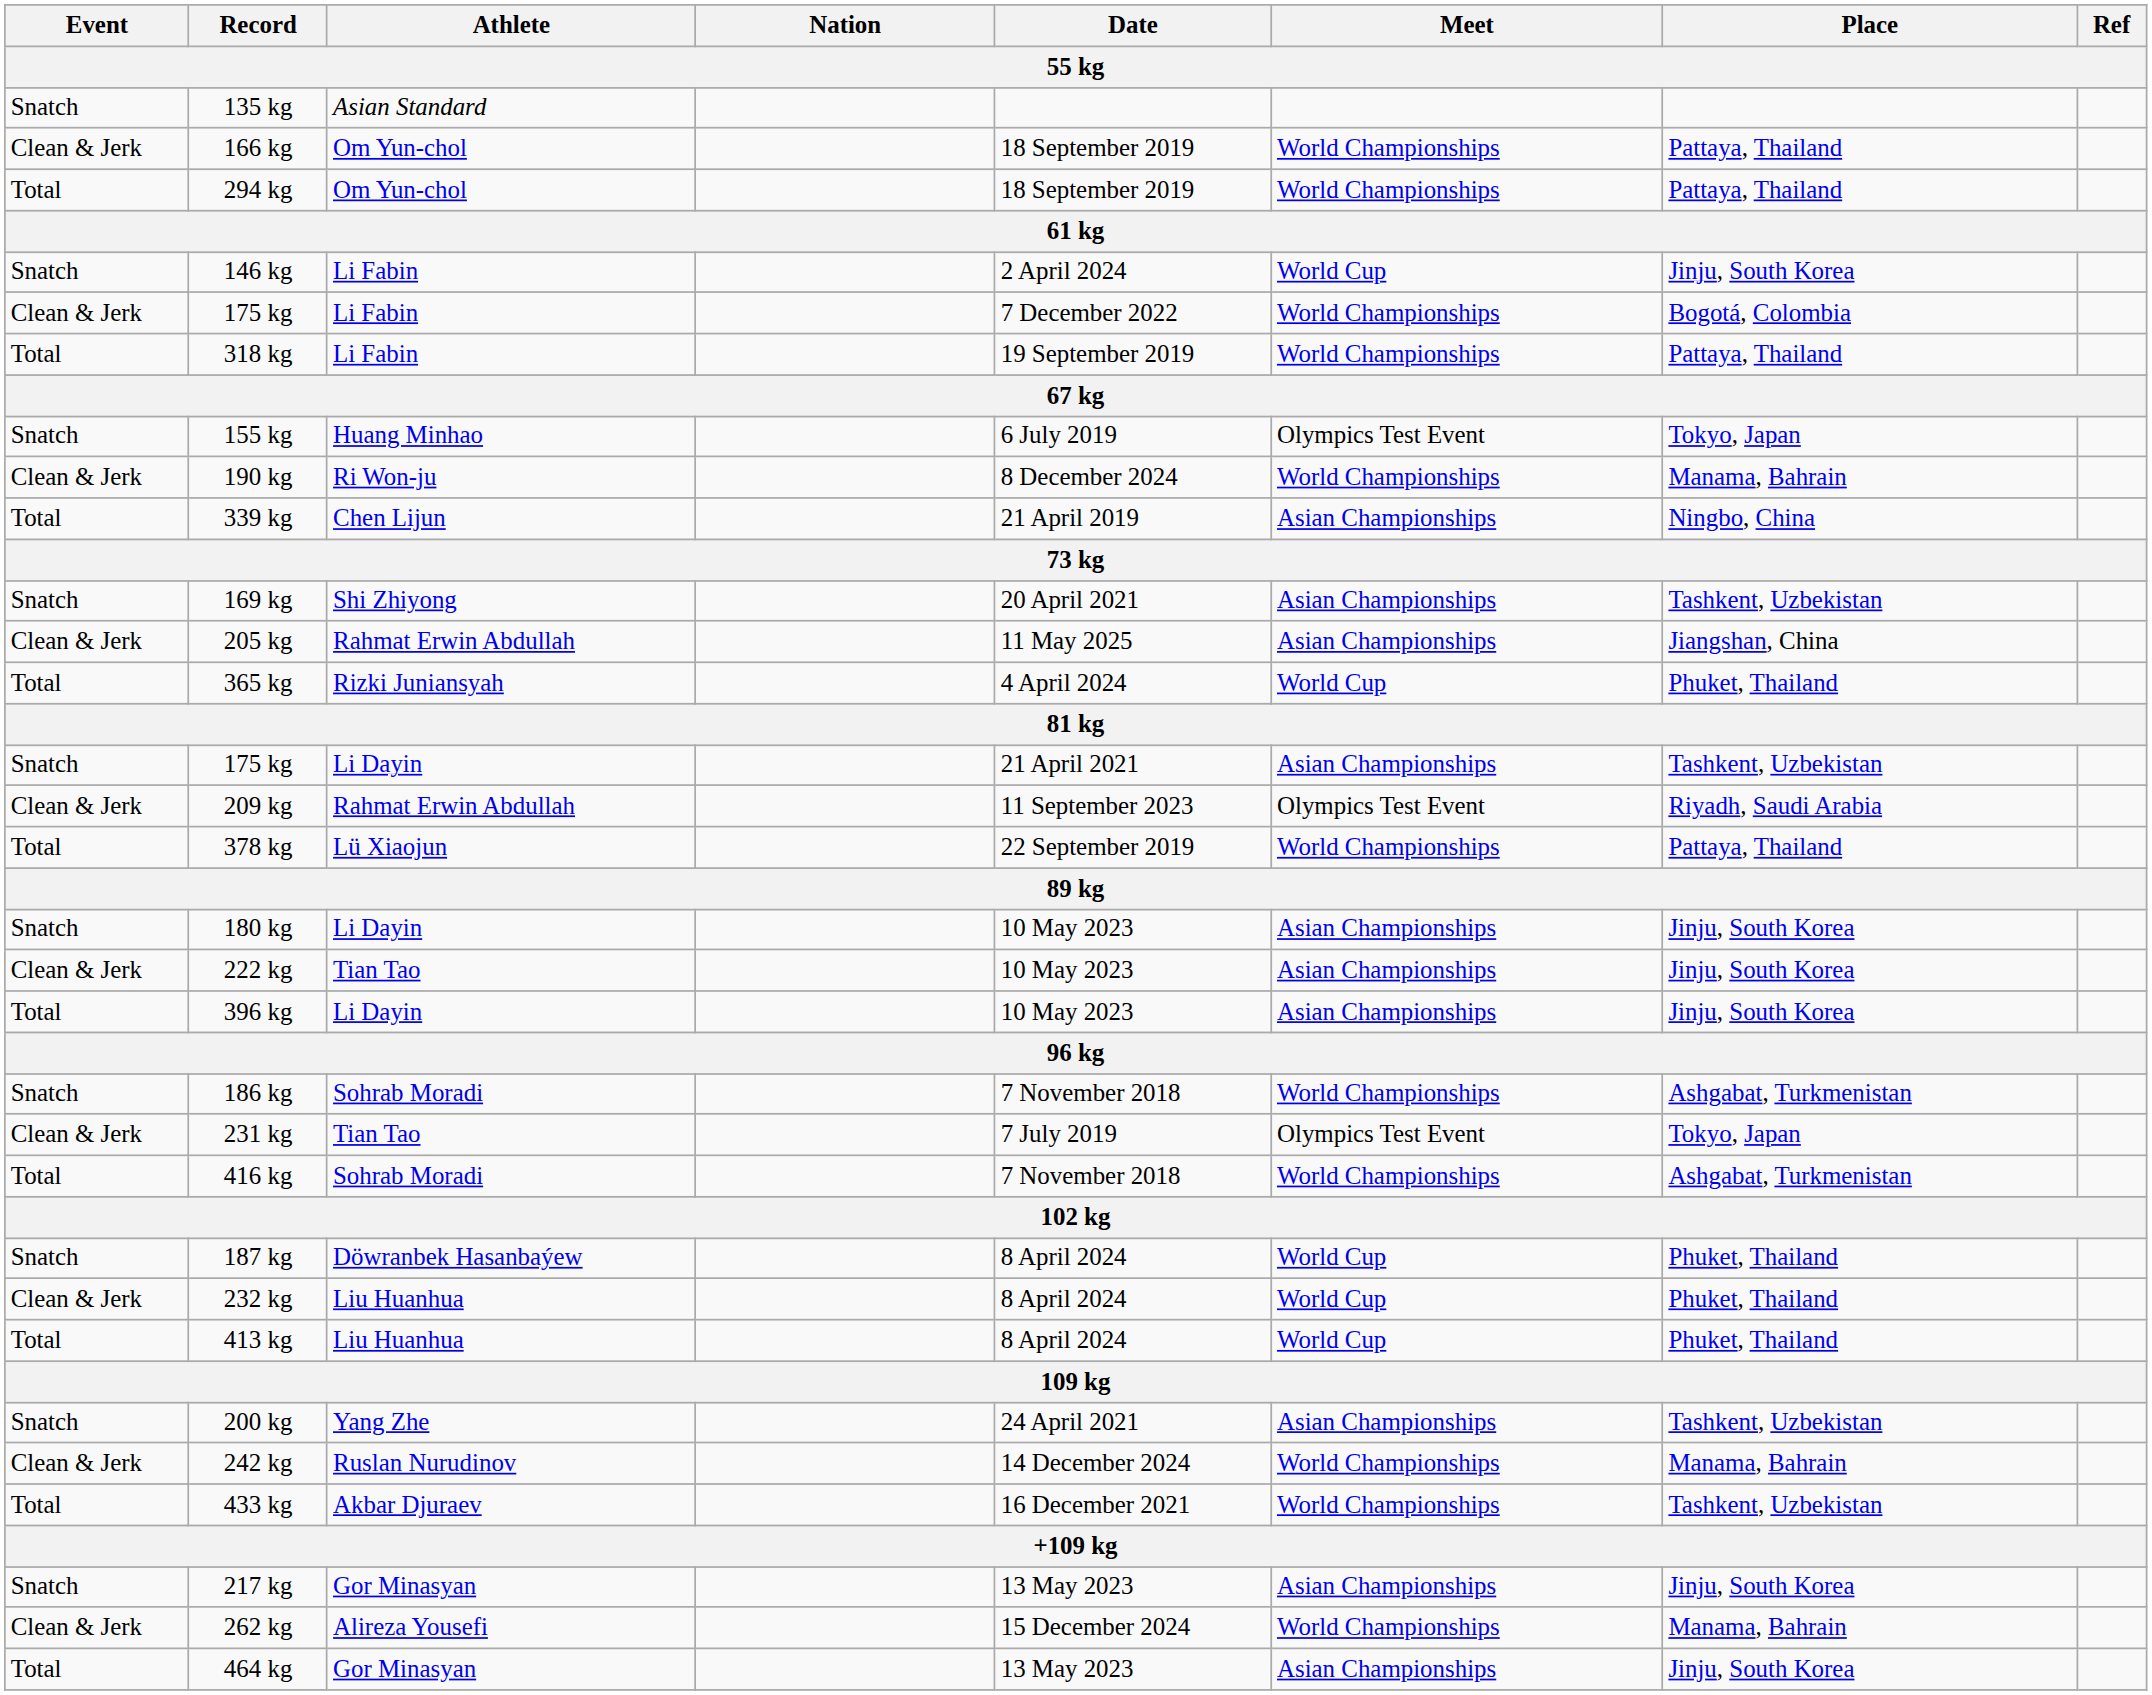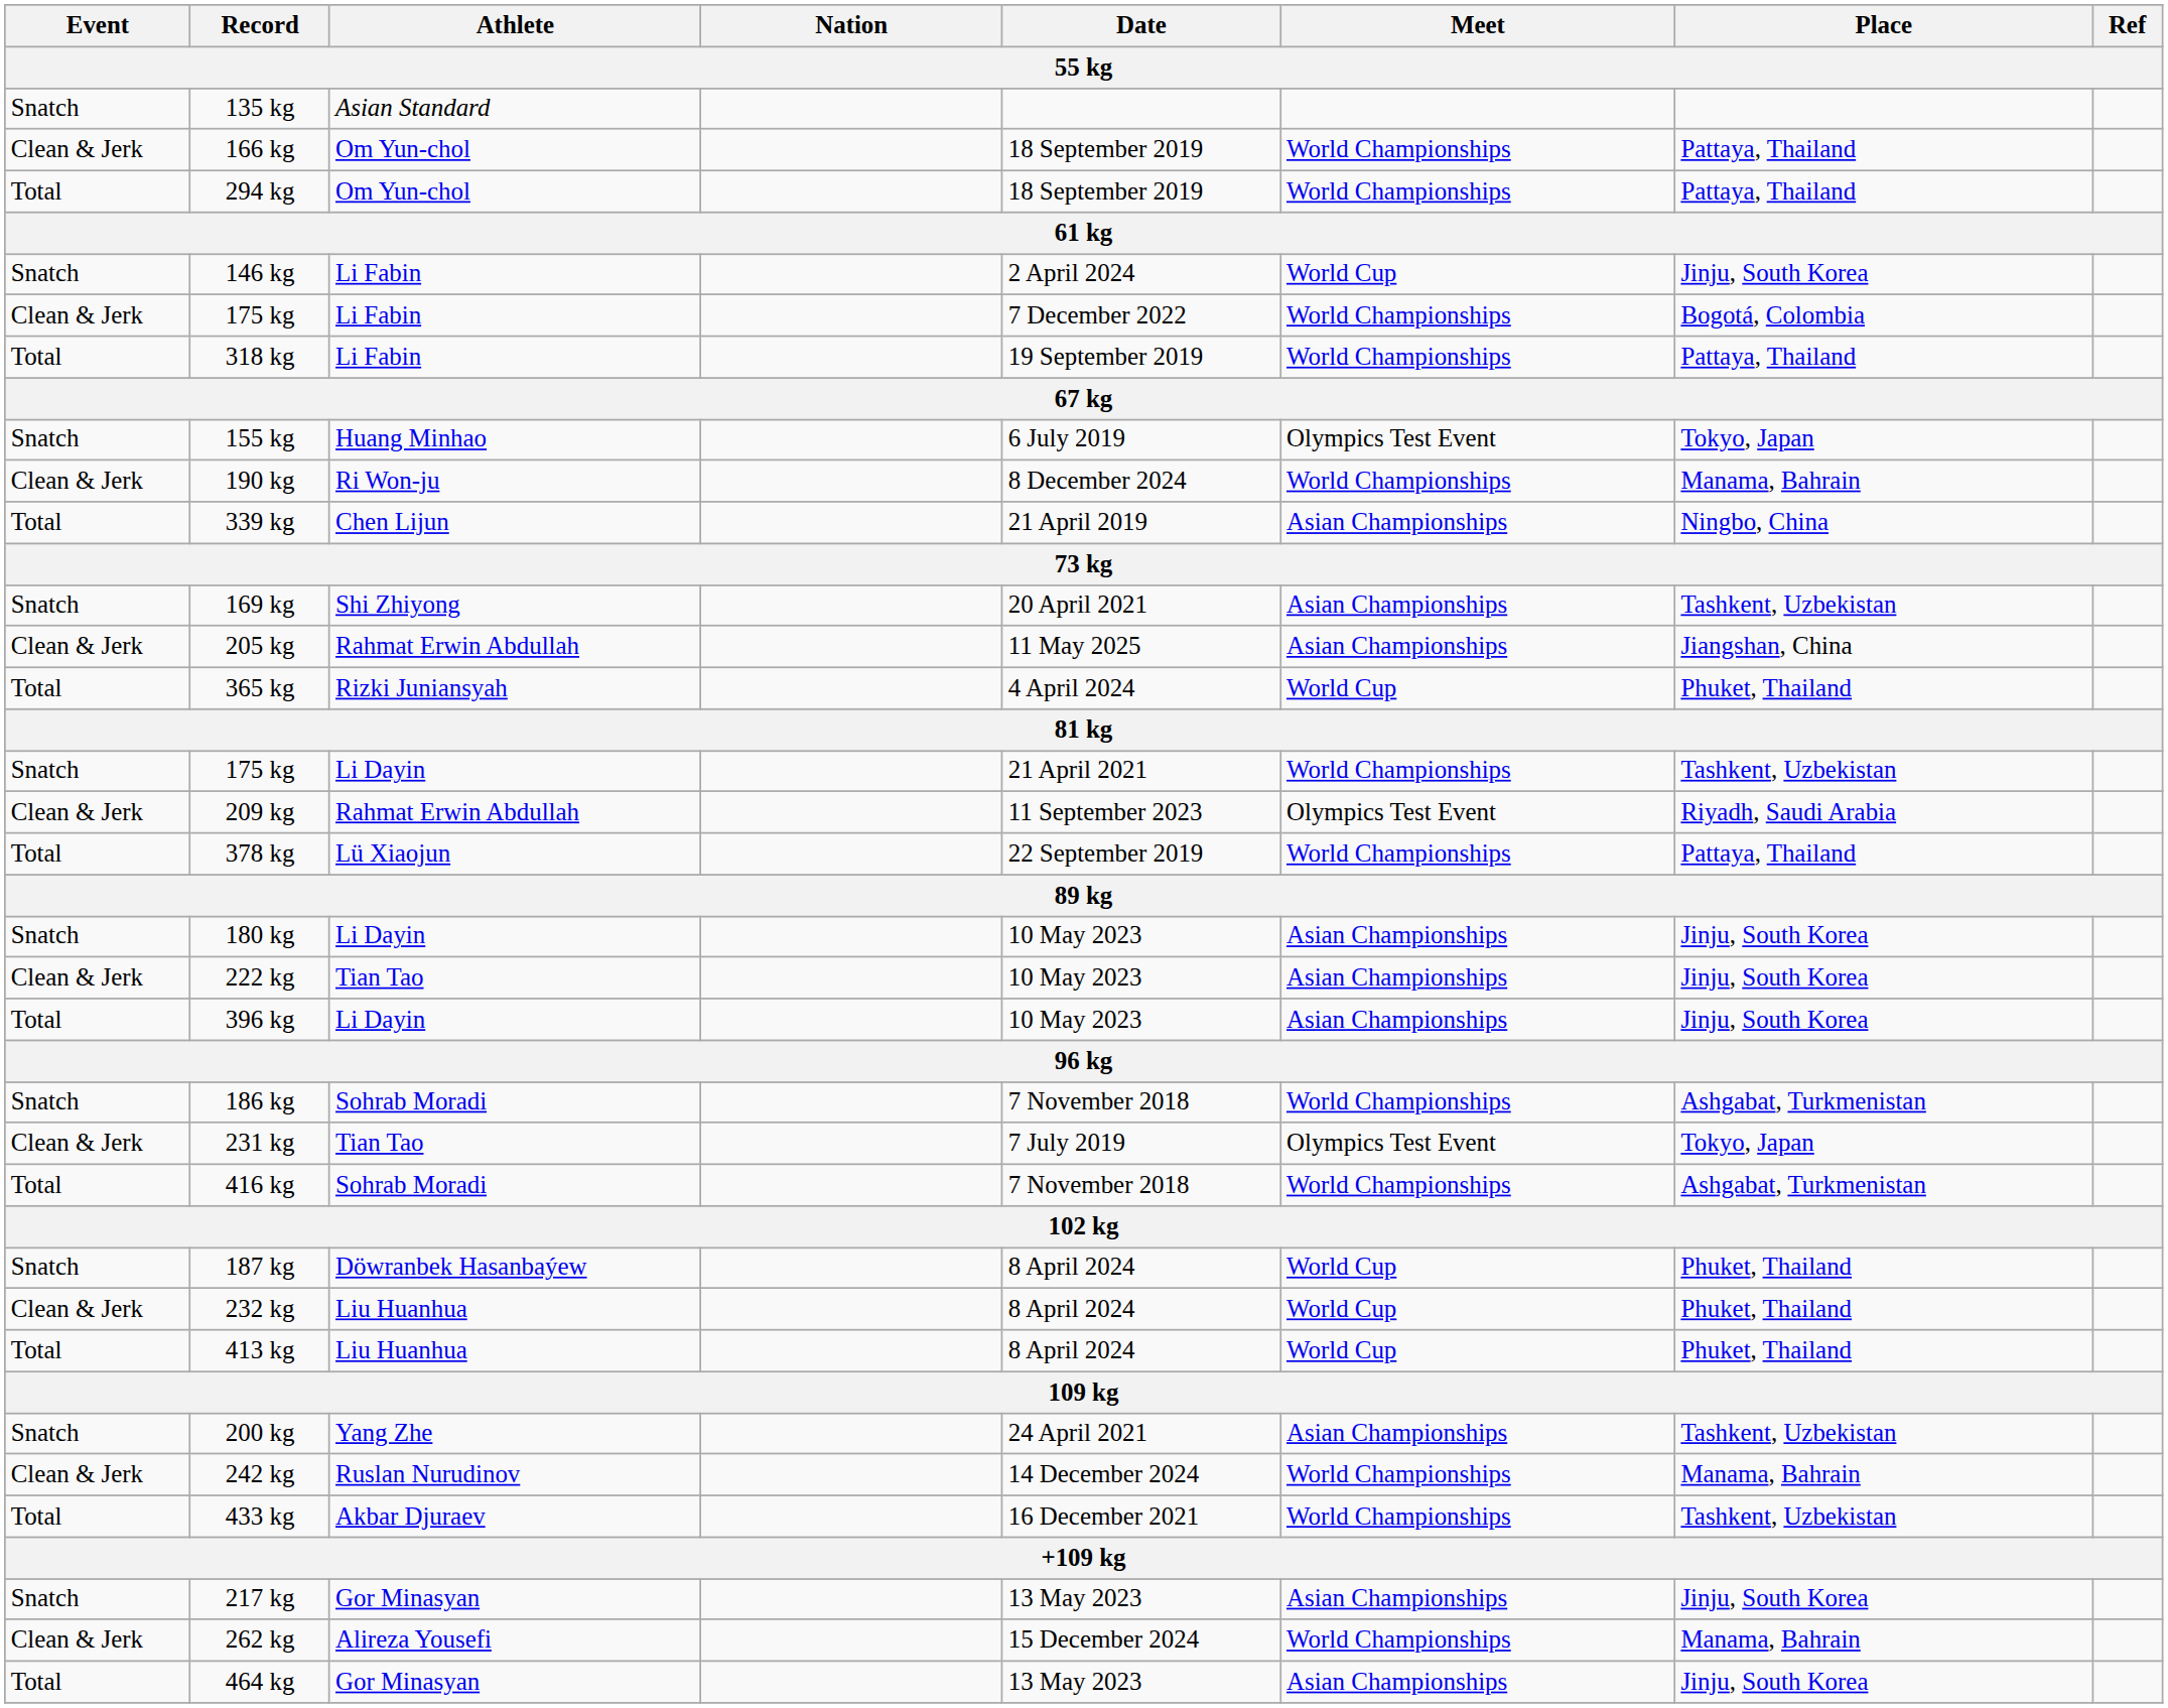175 kg / Li Dayin | Meet: Asian Championships -> World Championships
